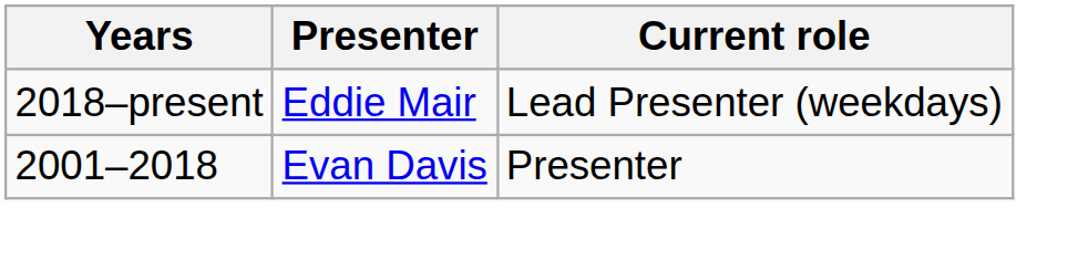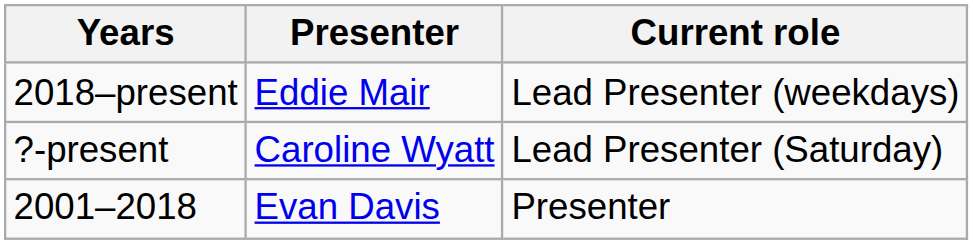+ row: ?-present | Caroline Wyatt | Lead Presenter (Saturday)
